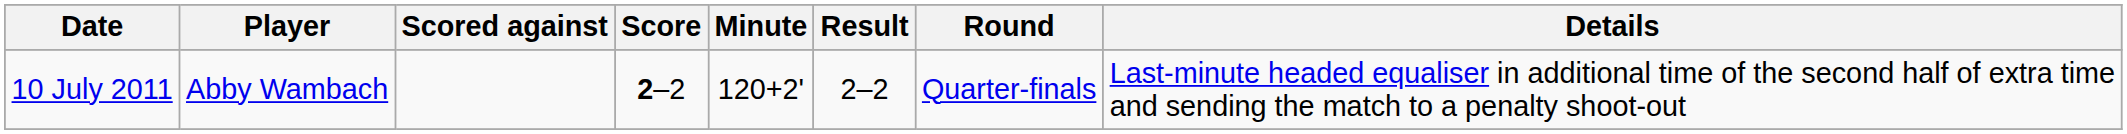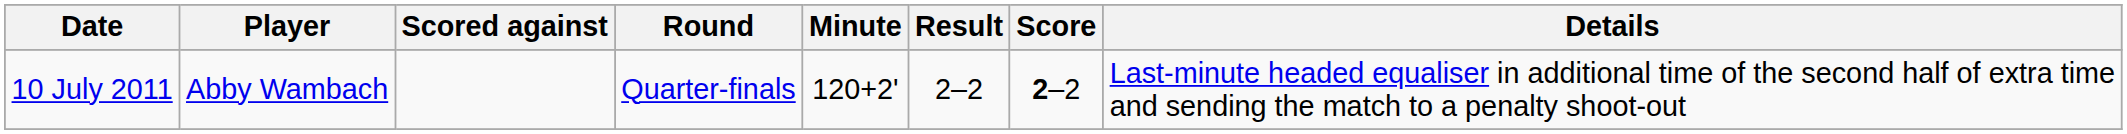columns swapped: Score <-> Round
